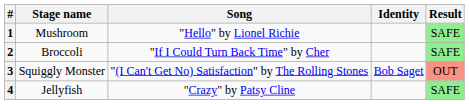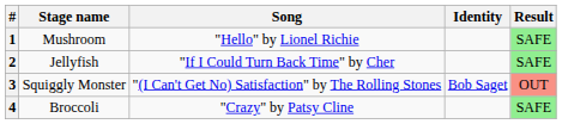2 | Stage name: Broccoli -> Jellyfish
4 | Stage name: Jellyfish -> Broccoli
